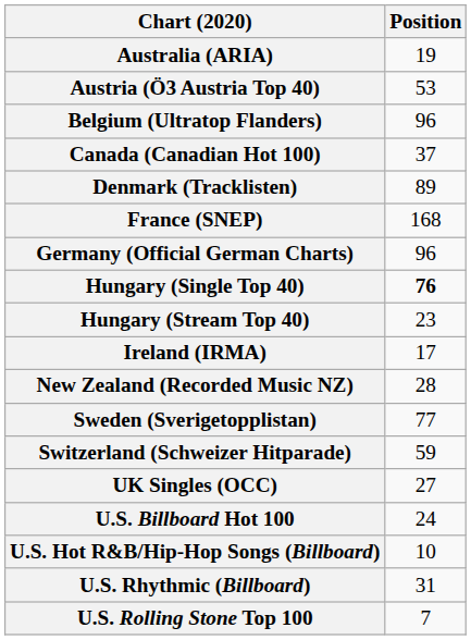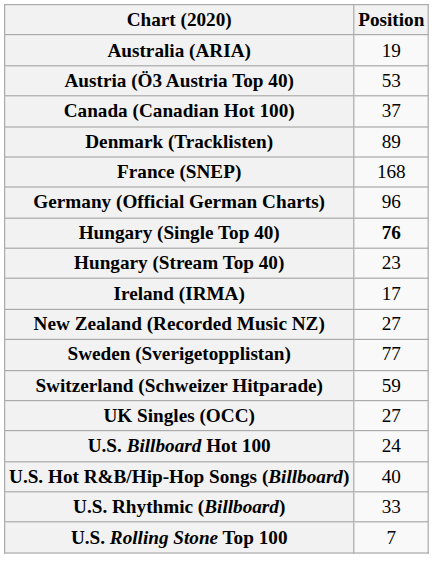- row: Belgium (Ultratop Flanders) | 96
New Zealand (Recorded Music NZ) | Position: 28 -> 27
U.S. Hot R&B/Hip-Hop Songs (Billboard) | Position: 10 -> 40
U.S. Rhythmic (Billboard) | Position: 31 -> 33
